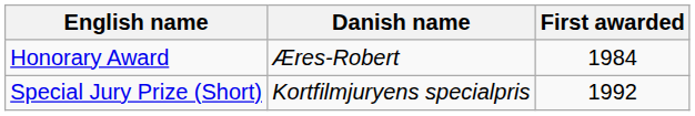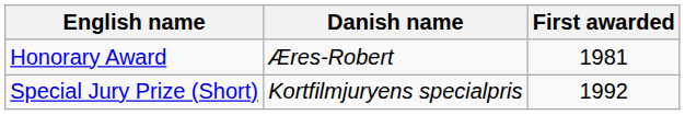Honorary Award | First awarded: 1984 -> 1981
